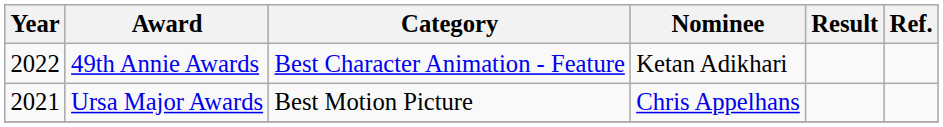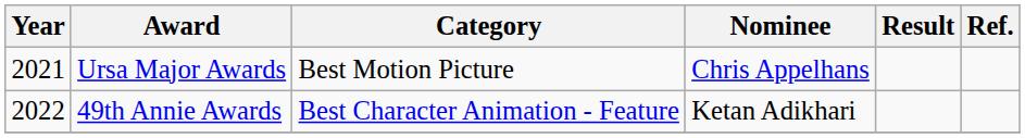rows swapped: Ursa Major Awards <-> 49th Annie Awards
